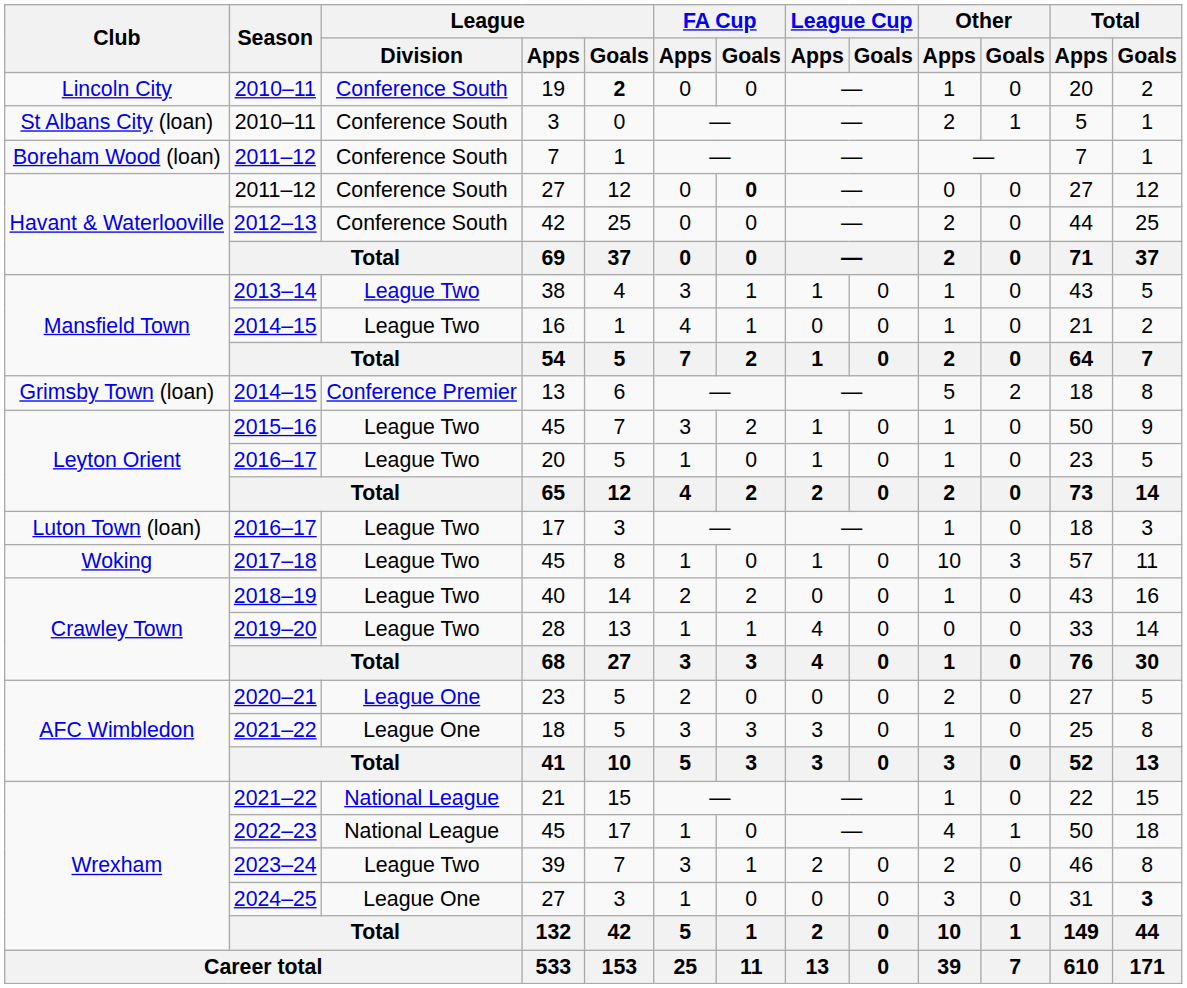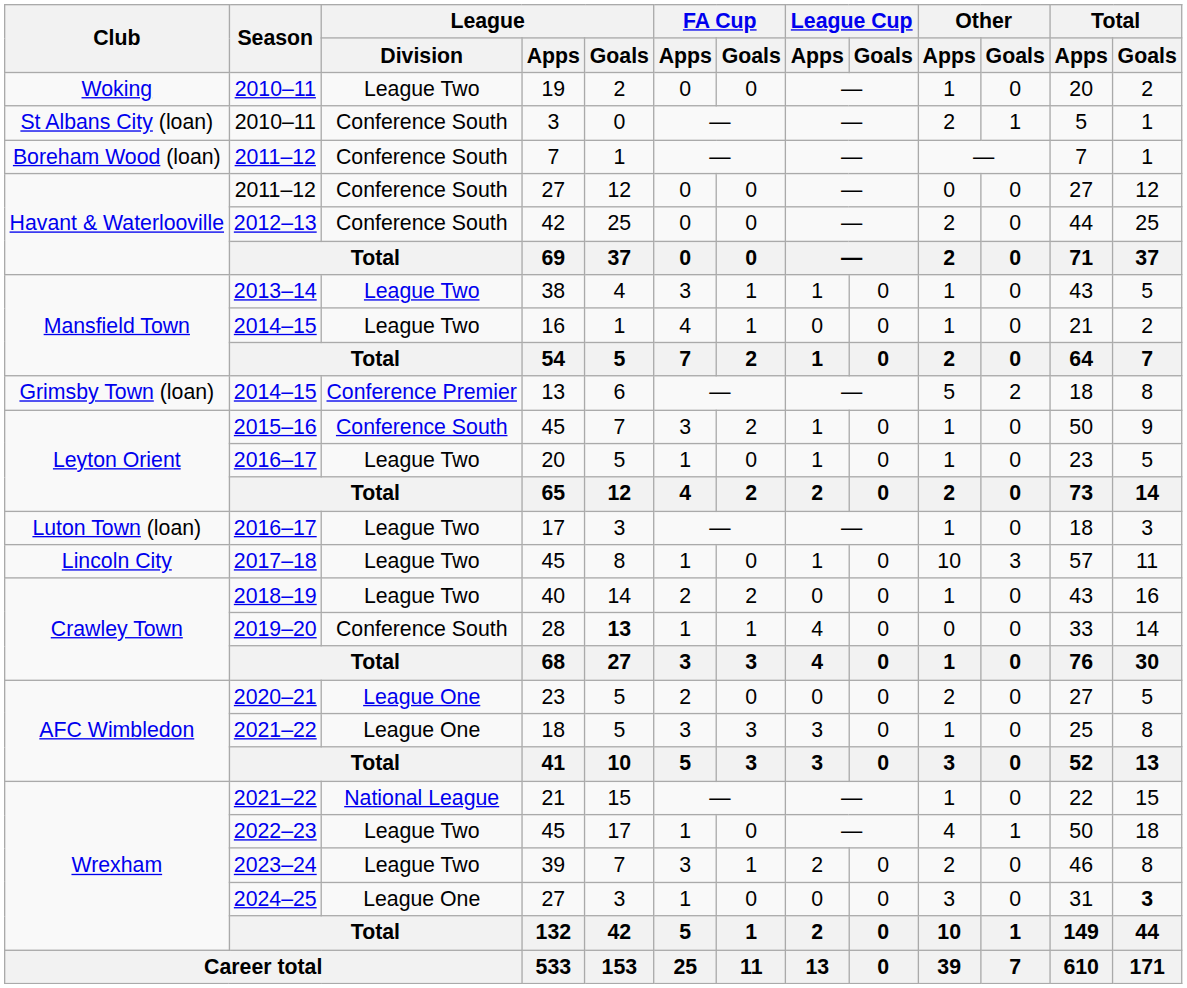19 | Club: Lincoln City -> Woking
19 | League / Division: Conference South -> League Two
19 | League / Goals: bold -> normal
2011–12 / 27 | FA Cup / Goals: bold -> normal
2015–16 / 45 | League / Division: League Two -> Conference South
2017–18 / 45 | Club: Woking -> Lincoln City
28 | League / Division: League Two -> Conference South
28 | League / Goals: normal -> bold
2022–23 / 45 | League / Division: National League -> League Two
